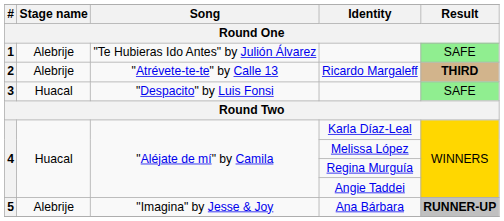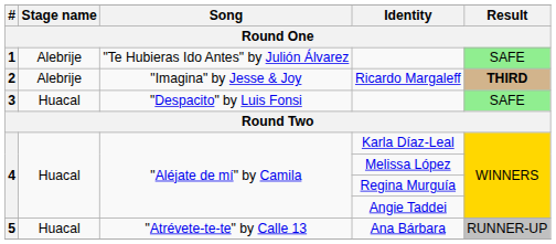Ricardo Margaleff | Song: "Atrévete-te-te" by Calle 13 -> "Imagina" by Jesse & Joy
Ana Bárbara | Stage name: Alebrije -> Huacal
Ana Bárbara | Song: "Imagina" by Jesse & Joy -> "Atrévete-te-te" by Calle 13
Ana Bárbara | Result: bold -> normal
